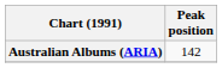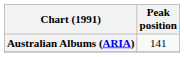Australian Albums (ARIA) | Peak position: 142 -> 141
